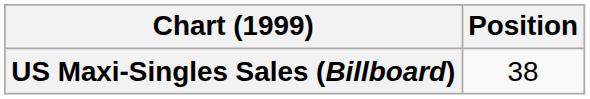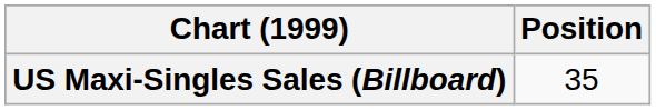US Maxi-Singles Sales (Billboard) | Position: 38 -> 35
